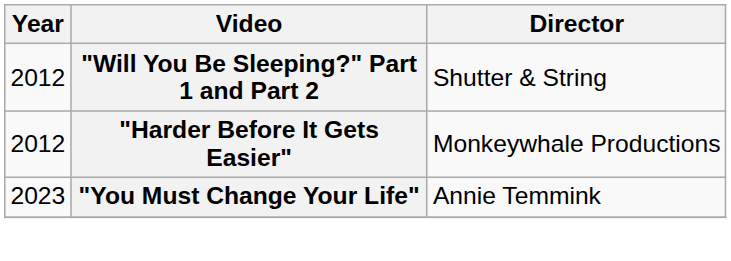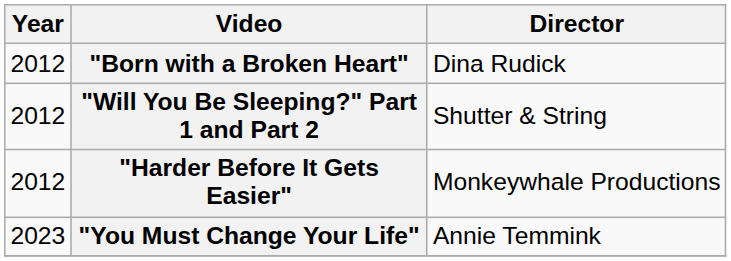+ row: 2012 | "Born with a Broken Heart" | Dina Rudick
